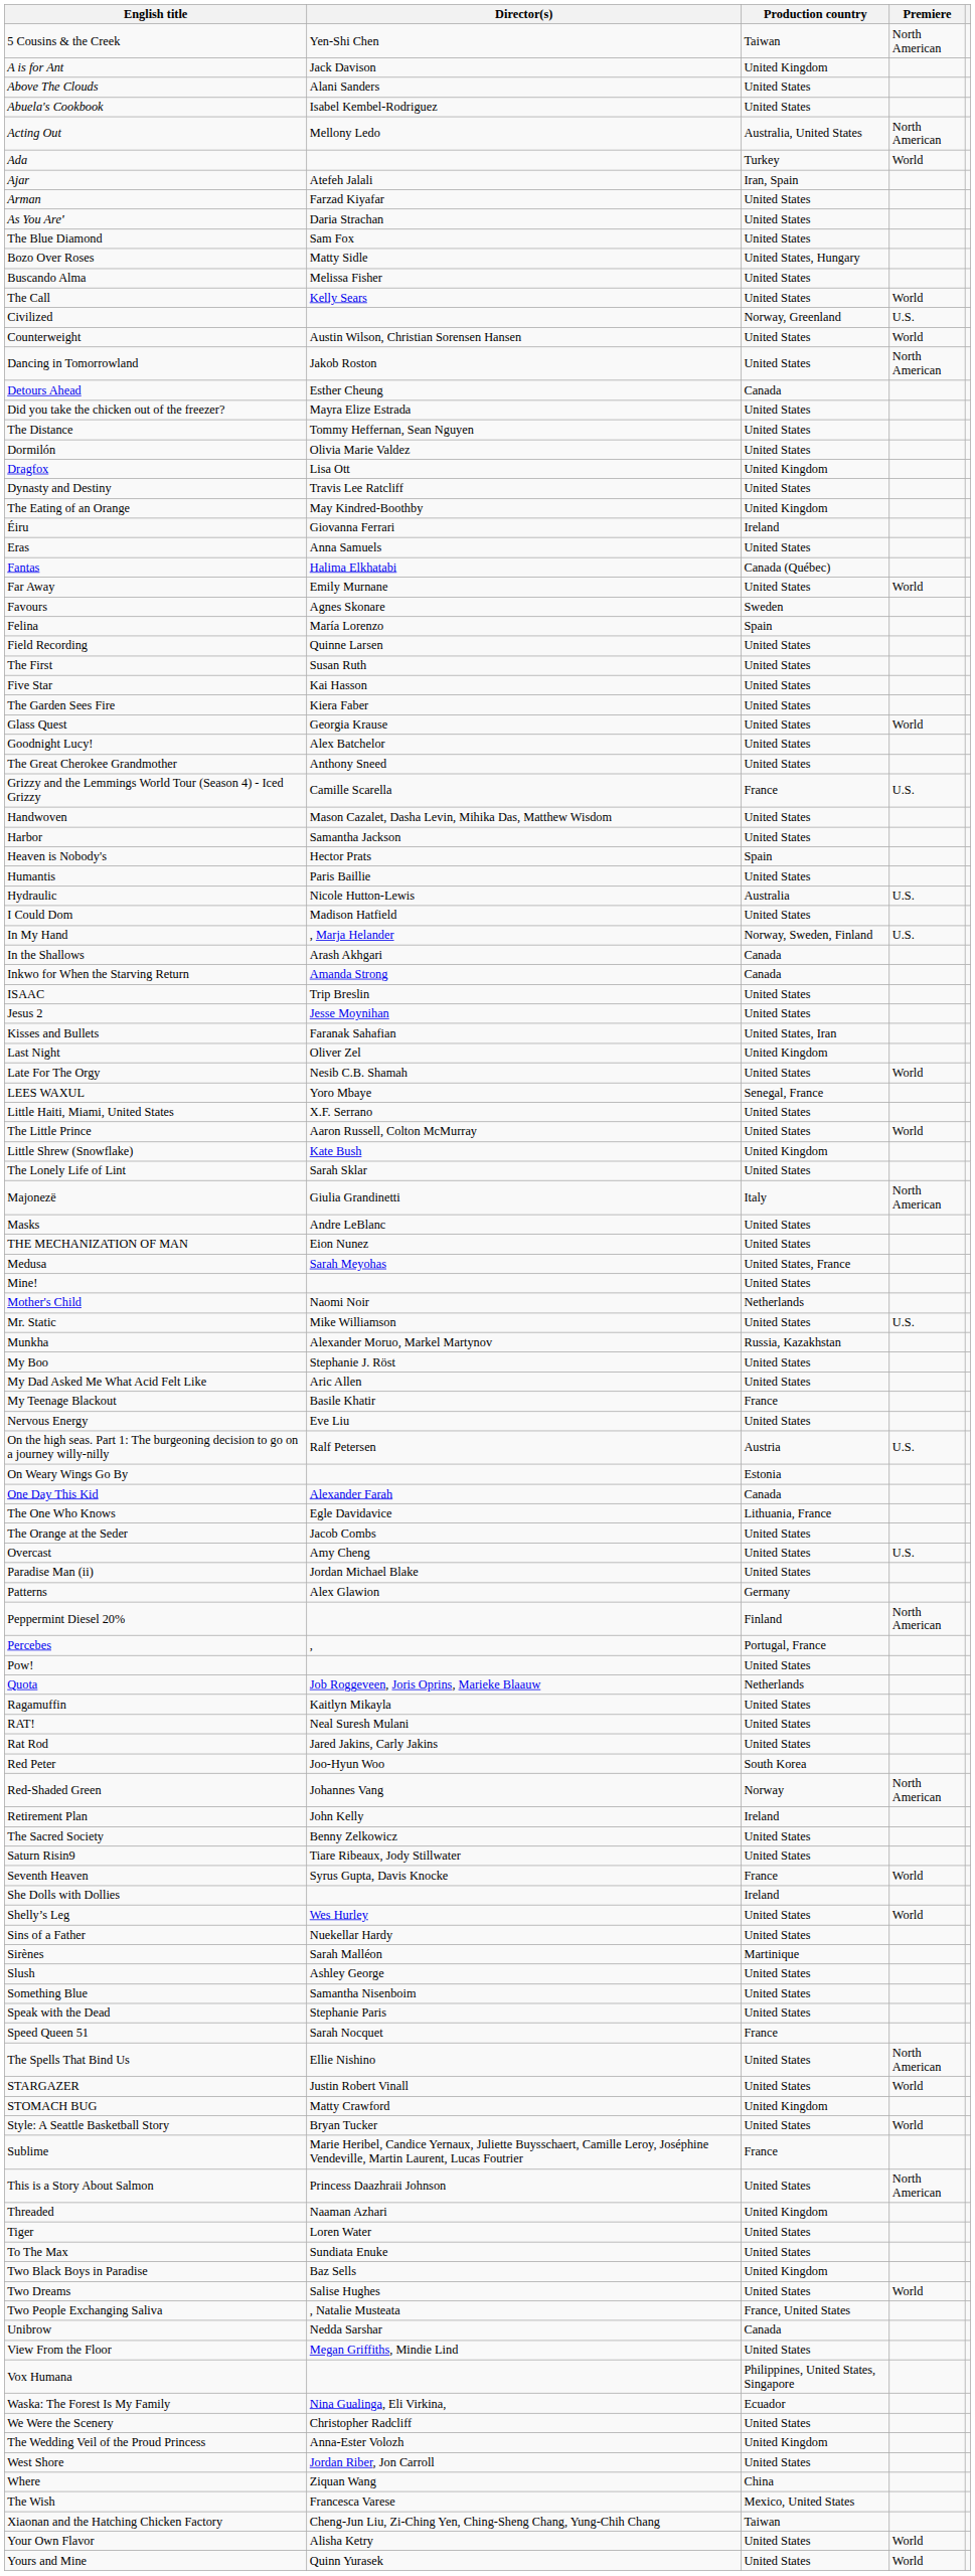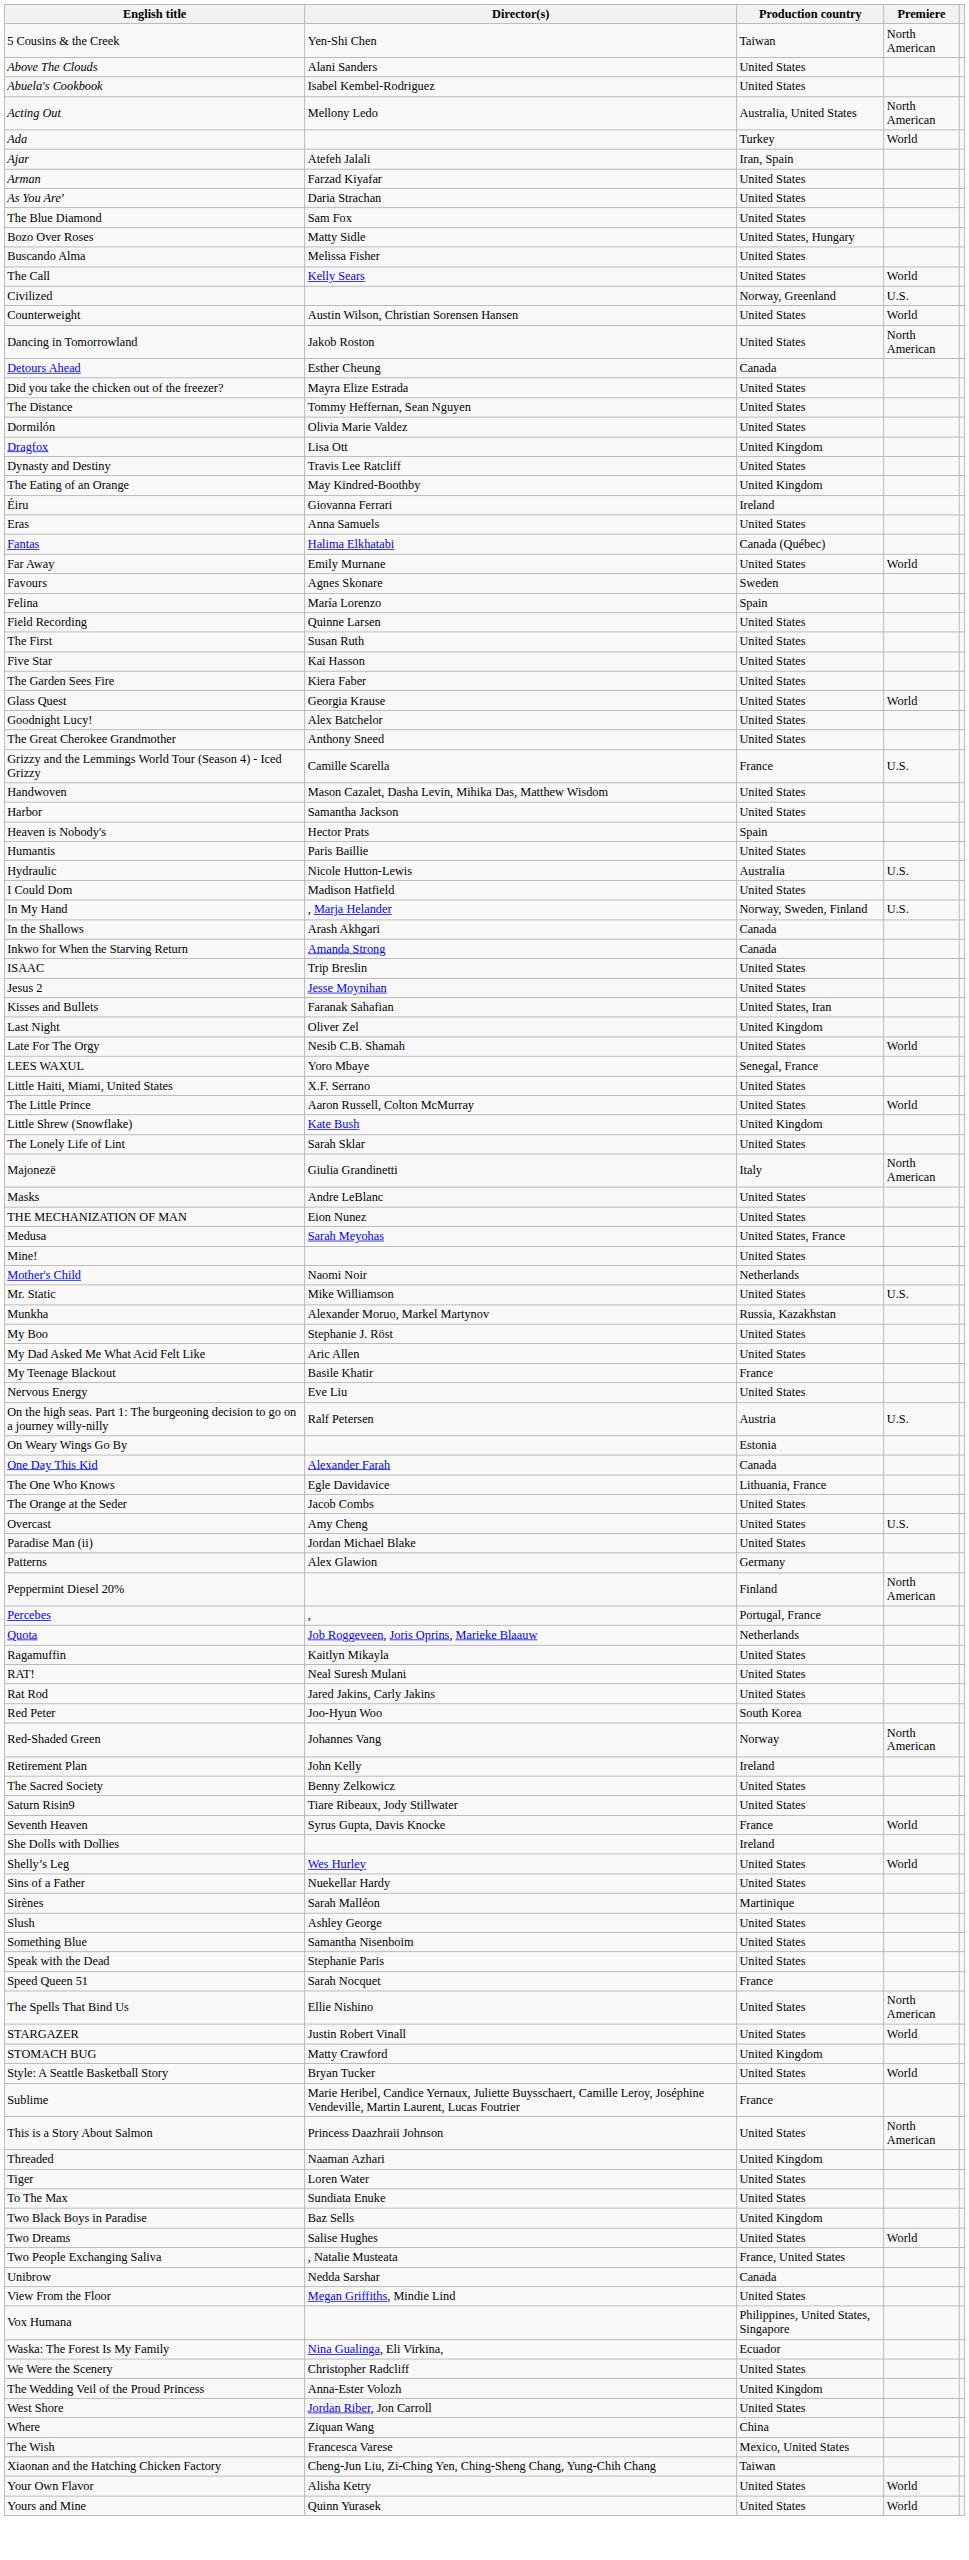- row: A is for Ant | Jack Davison | United Kingdom
- row: Pow! | United States
